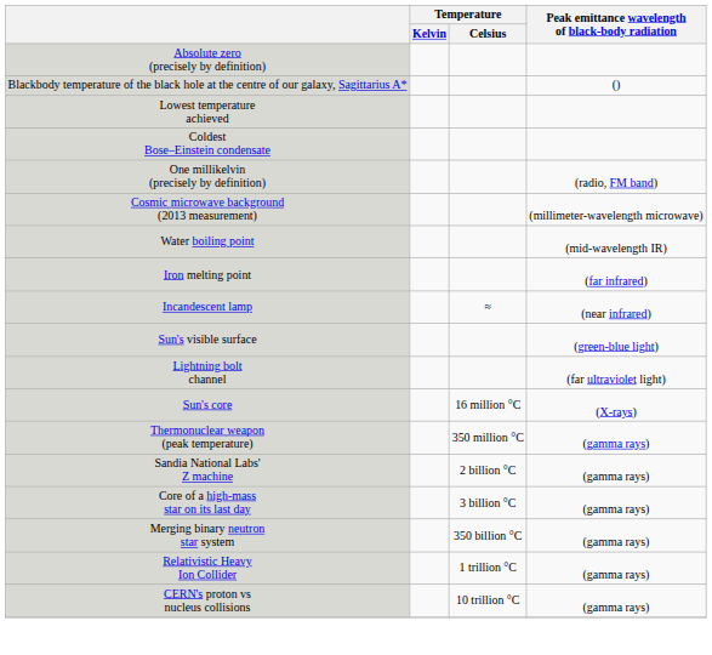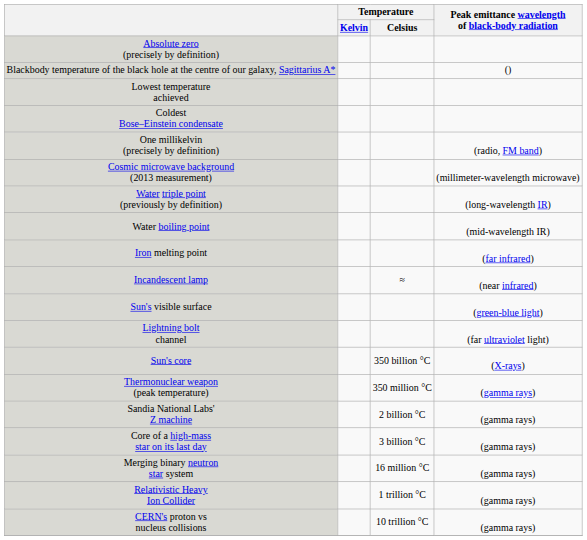+ row: Water triple point (previously by definition) | (long-wavelength IR)
Sun's core | Temperature / Celsius: 16 million °C -> 350 billion °C
Merging binary neutron star system | Temperature / Celsius: 350 billion °C -> 16 million °C
